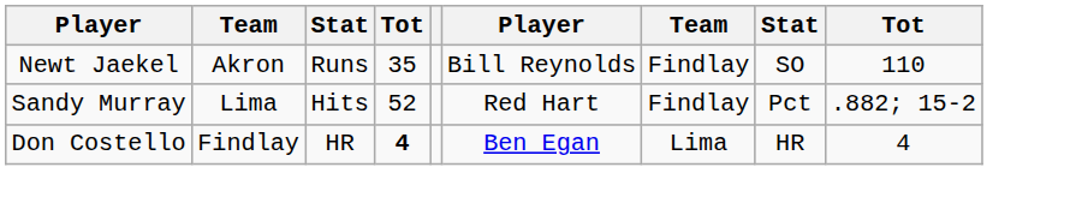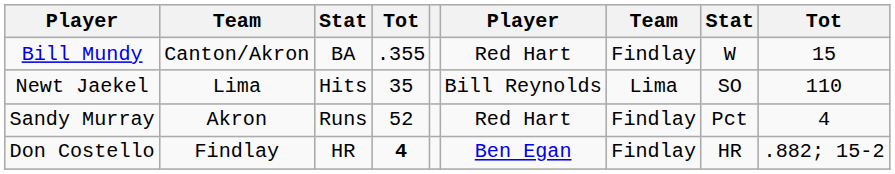+ row: Bill Mundy | Canton/Akron | BA | .355 | Red Hart | Findlay | W | 15
Newt Jaekel | column 2: Akron -> Lima
Newt Jaekel | column 3: Runs -> Hits
Newt Jaekel | column 7: Findlay -> Lima
Sandy Murray | column 2: Lima -> Akron
Sandy Murray | column 3: Hits -> Runs
Sandy Murray | column 9: .882; 15-2 -> 4
Don Costello | column 7: Lima -> Findlay
Don Costello | column 9: 4 -> .882; 15-2
